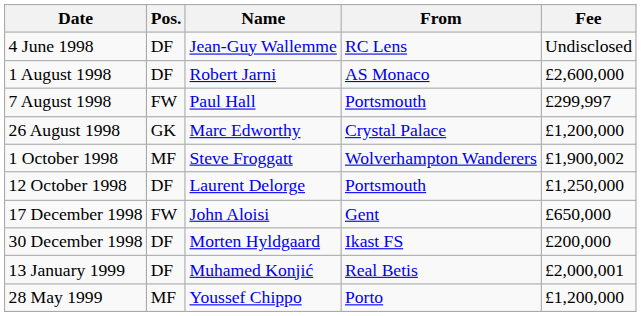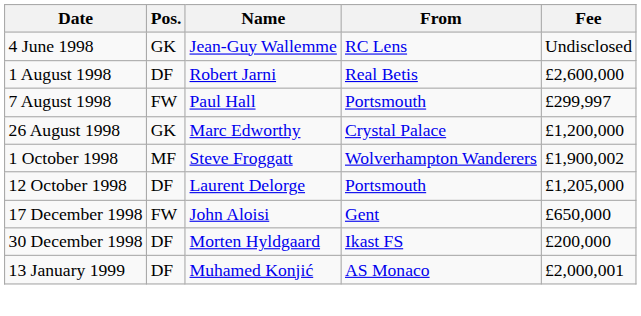4 June 1998 | Pos.: DF -> GK
1 August 1998 | From: AS Monaco -> Real Betis
12 October 1998 | Fee: £1,250,000 -> £1,205,000
13 January 1999 | From: Real Betis -> AS Monaco
- row: 28 May 1999 | MF | Youssef Chippo | Porto | £1,200,000
